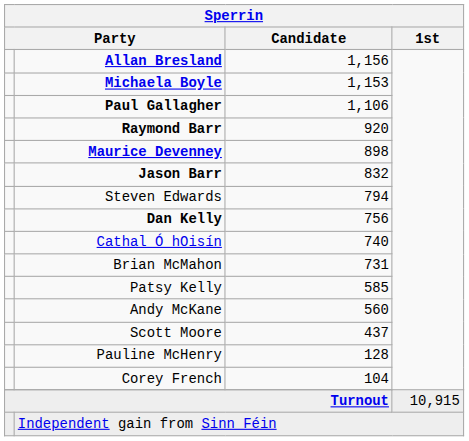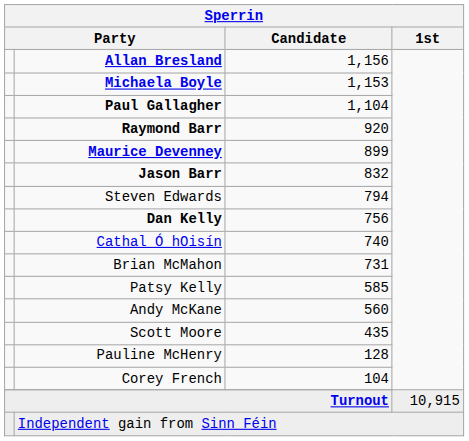Paul Gallagher | Sperrin / Candidate: 1,106 -> 1,104
Maurice Devenney | Sperrin / Candidate: 898 -> 899
Scott Moore | Sperrin / Candidate: 437 -> 435
